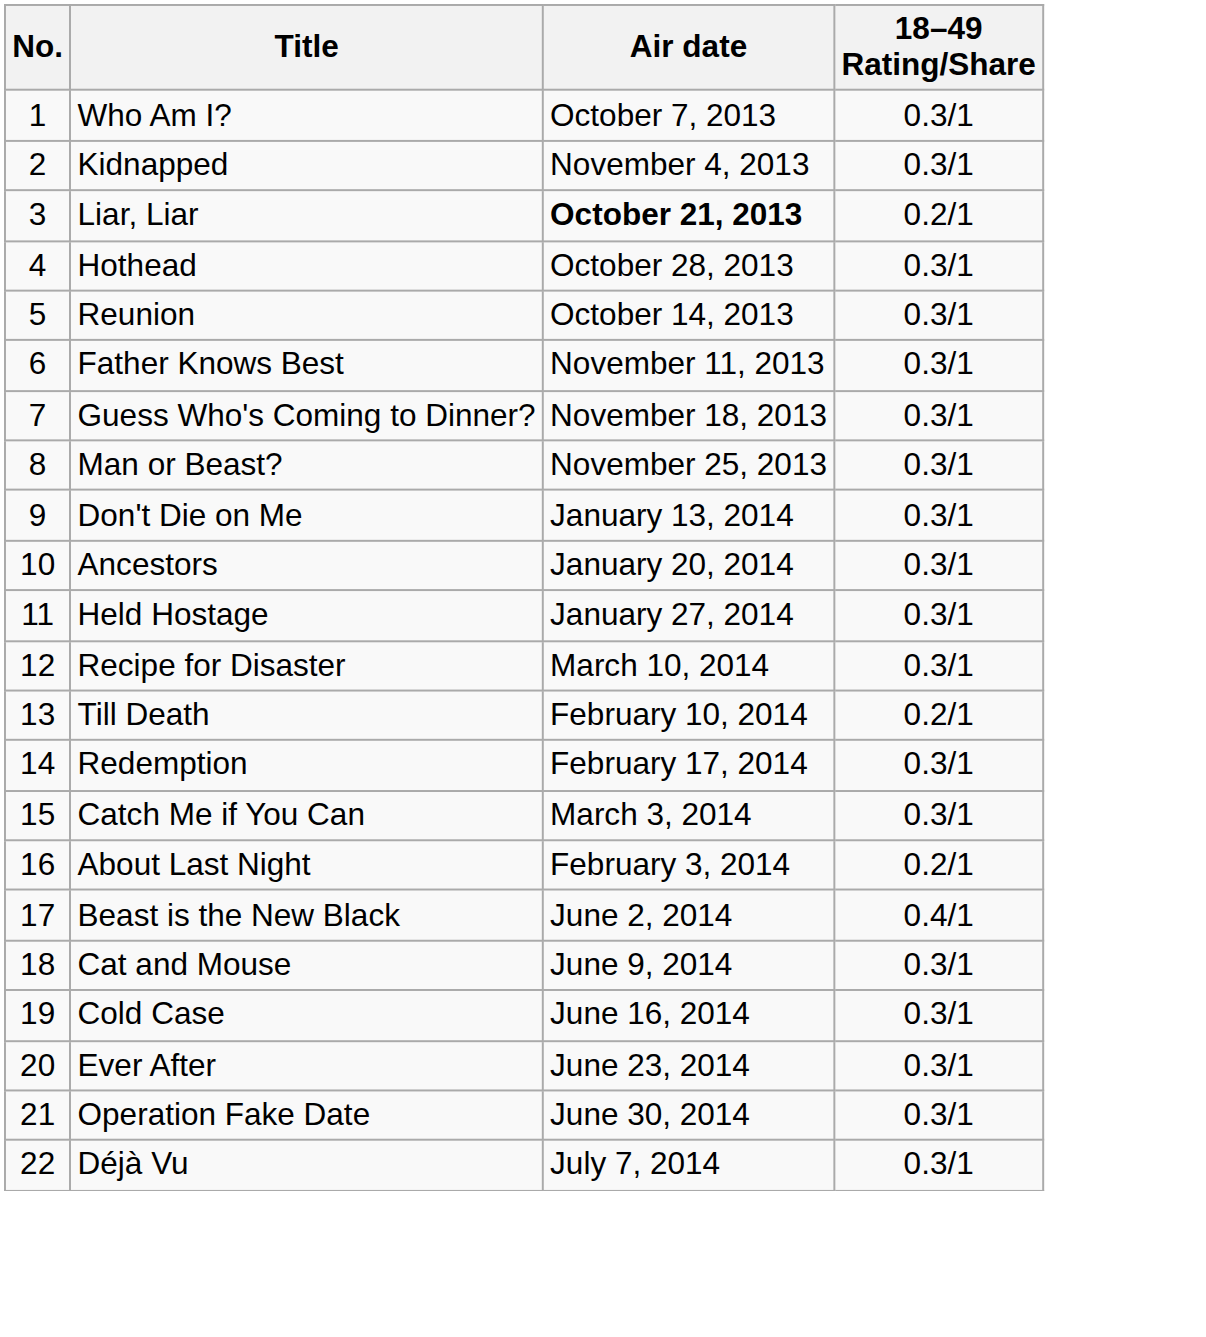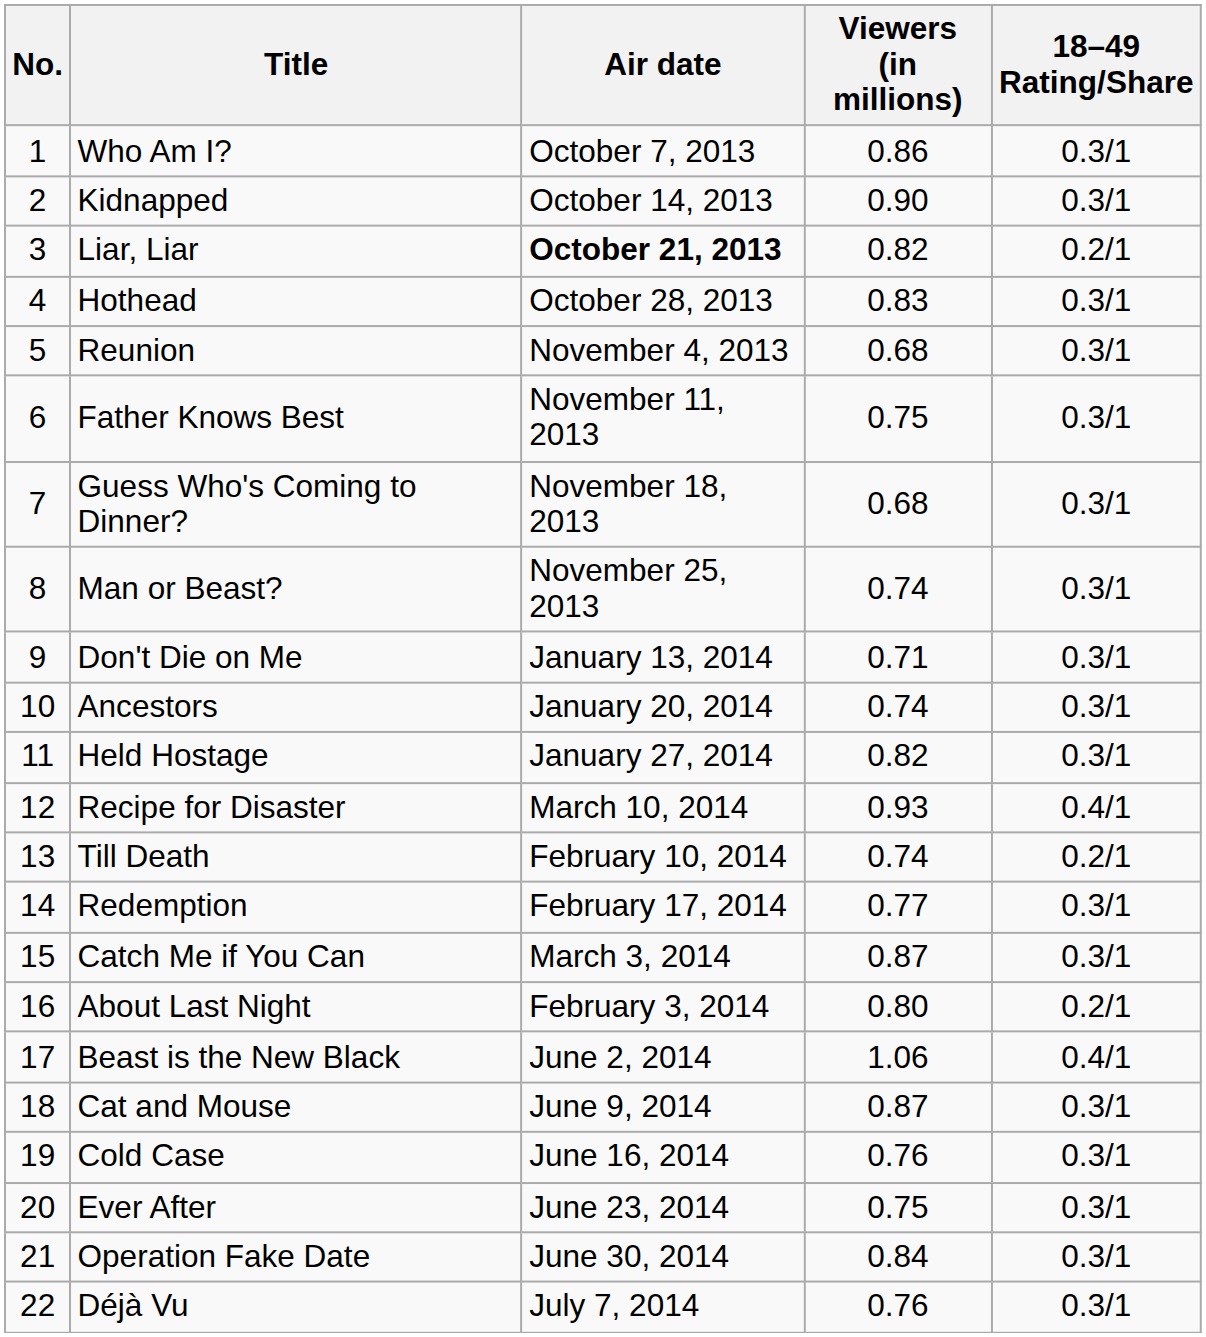+ column: Viewers (in millions) | 0.86 | 0.90 | 0.82 | 0.83 | 0.68 | 0.75 | 0.68 | 0.74 | 0.71 | 0.74 | 0.82 | 0.93 | 0.74 | 0.77 | 0.87 | 0.80 | 1.06 | 0.87 | 0.76 | 0.75 | 0.84 | 0.76
Kidnapped | Air date: November 4, 2013 -> October 14, 2013
Reunion | Air date: October 14, 2013 -> November 4, 2013
Recipe for Disaster | 18–49 Rating/Share: 0.3/1 -> 0.4/1
